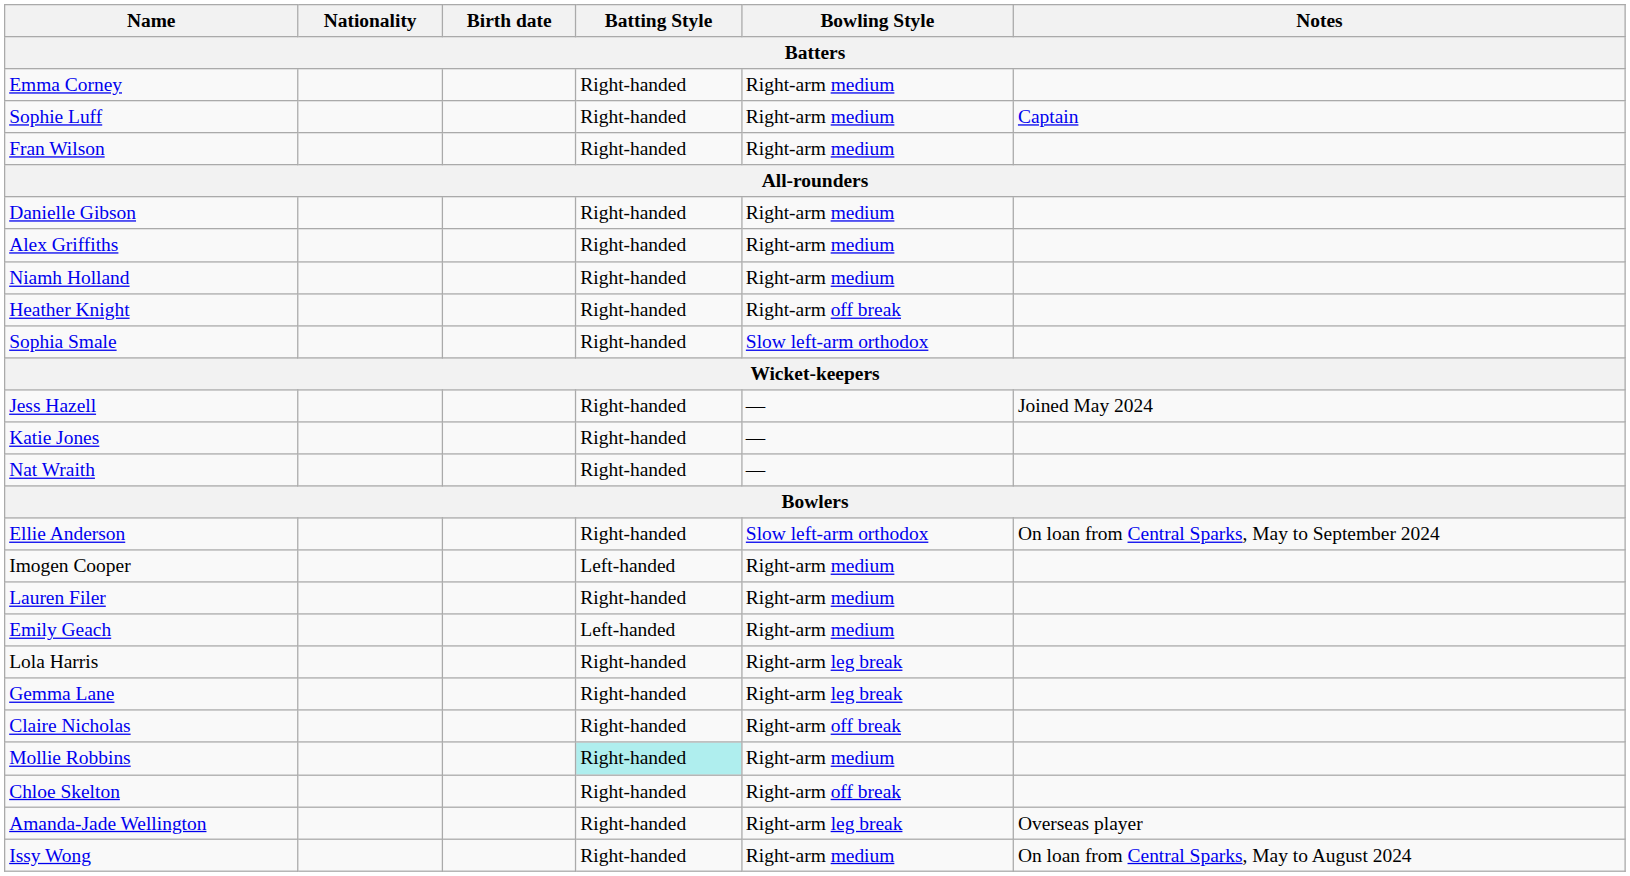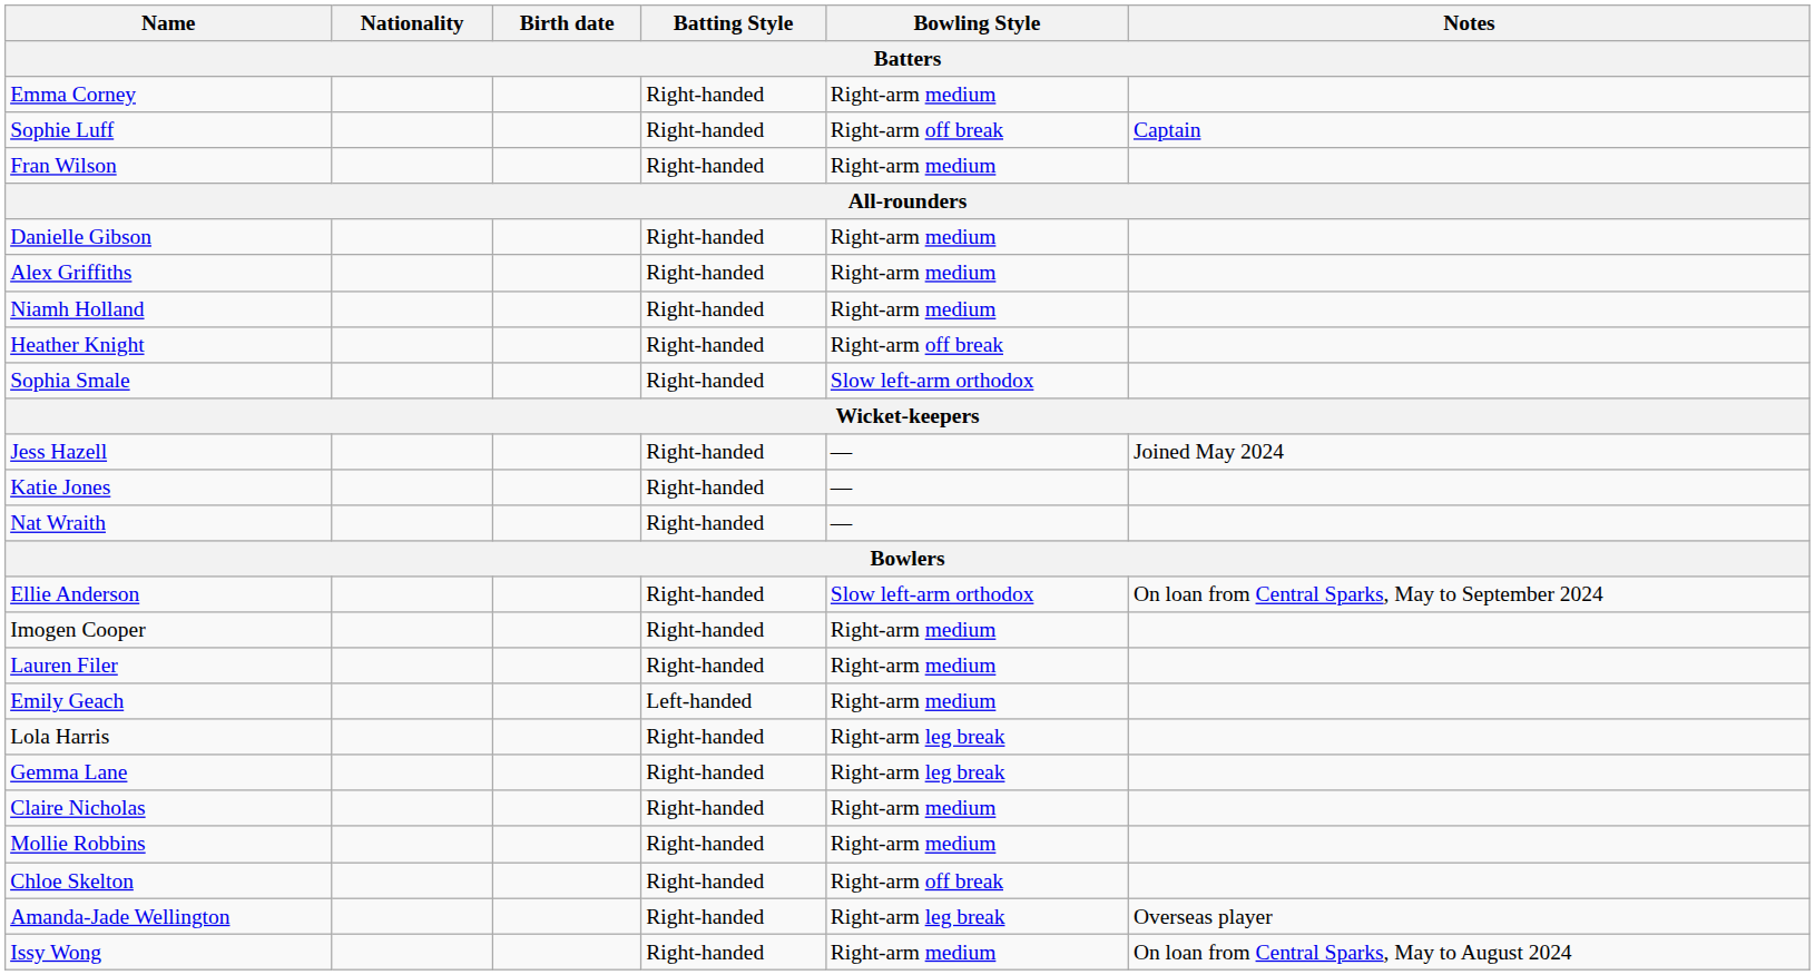Sophie Luff | Bowling Style: Right-arm medium -> Right-arm off break
Imogen Cooper | Batting Style: Left-handed -> Right-handed
Claire Nicholas | Bowling Style: Right-arm off break -> Right-arm medium
Mollie Robbins | Batting Style: paleturquoise background -> no background
